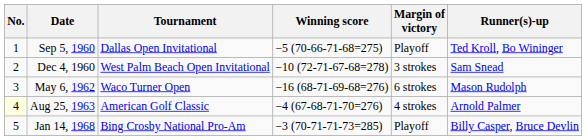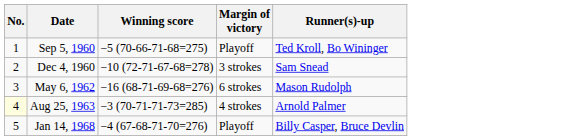- column: Tournament | Dallas Open Invitational | West Palm Beach Open Invitational | Waco Turner Open | American Golf Classic | Bing Crosby National Pro-Am
Aug 25, 1963 | Winning score: −4 (67-68-71-70=276) -> −3 (70-71-71-73=285)
Jan 14, 1968 | Winning score: −3 (70-71-71-73=285) -> −4 (67-68-71-70=276)
